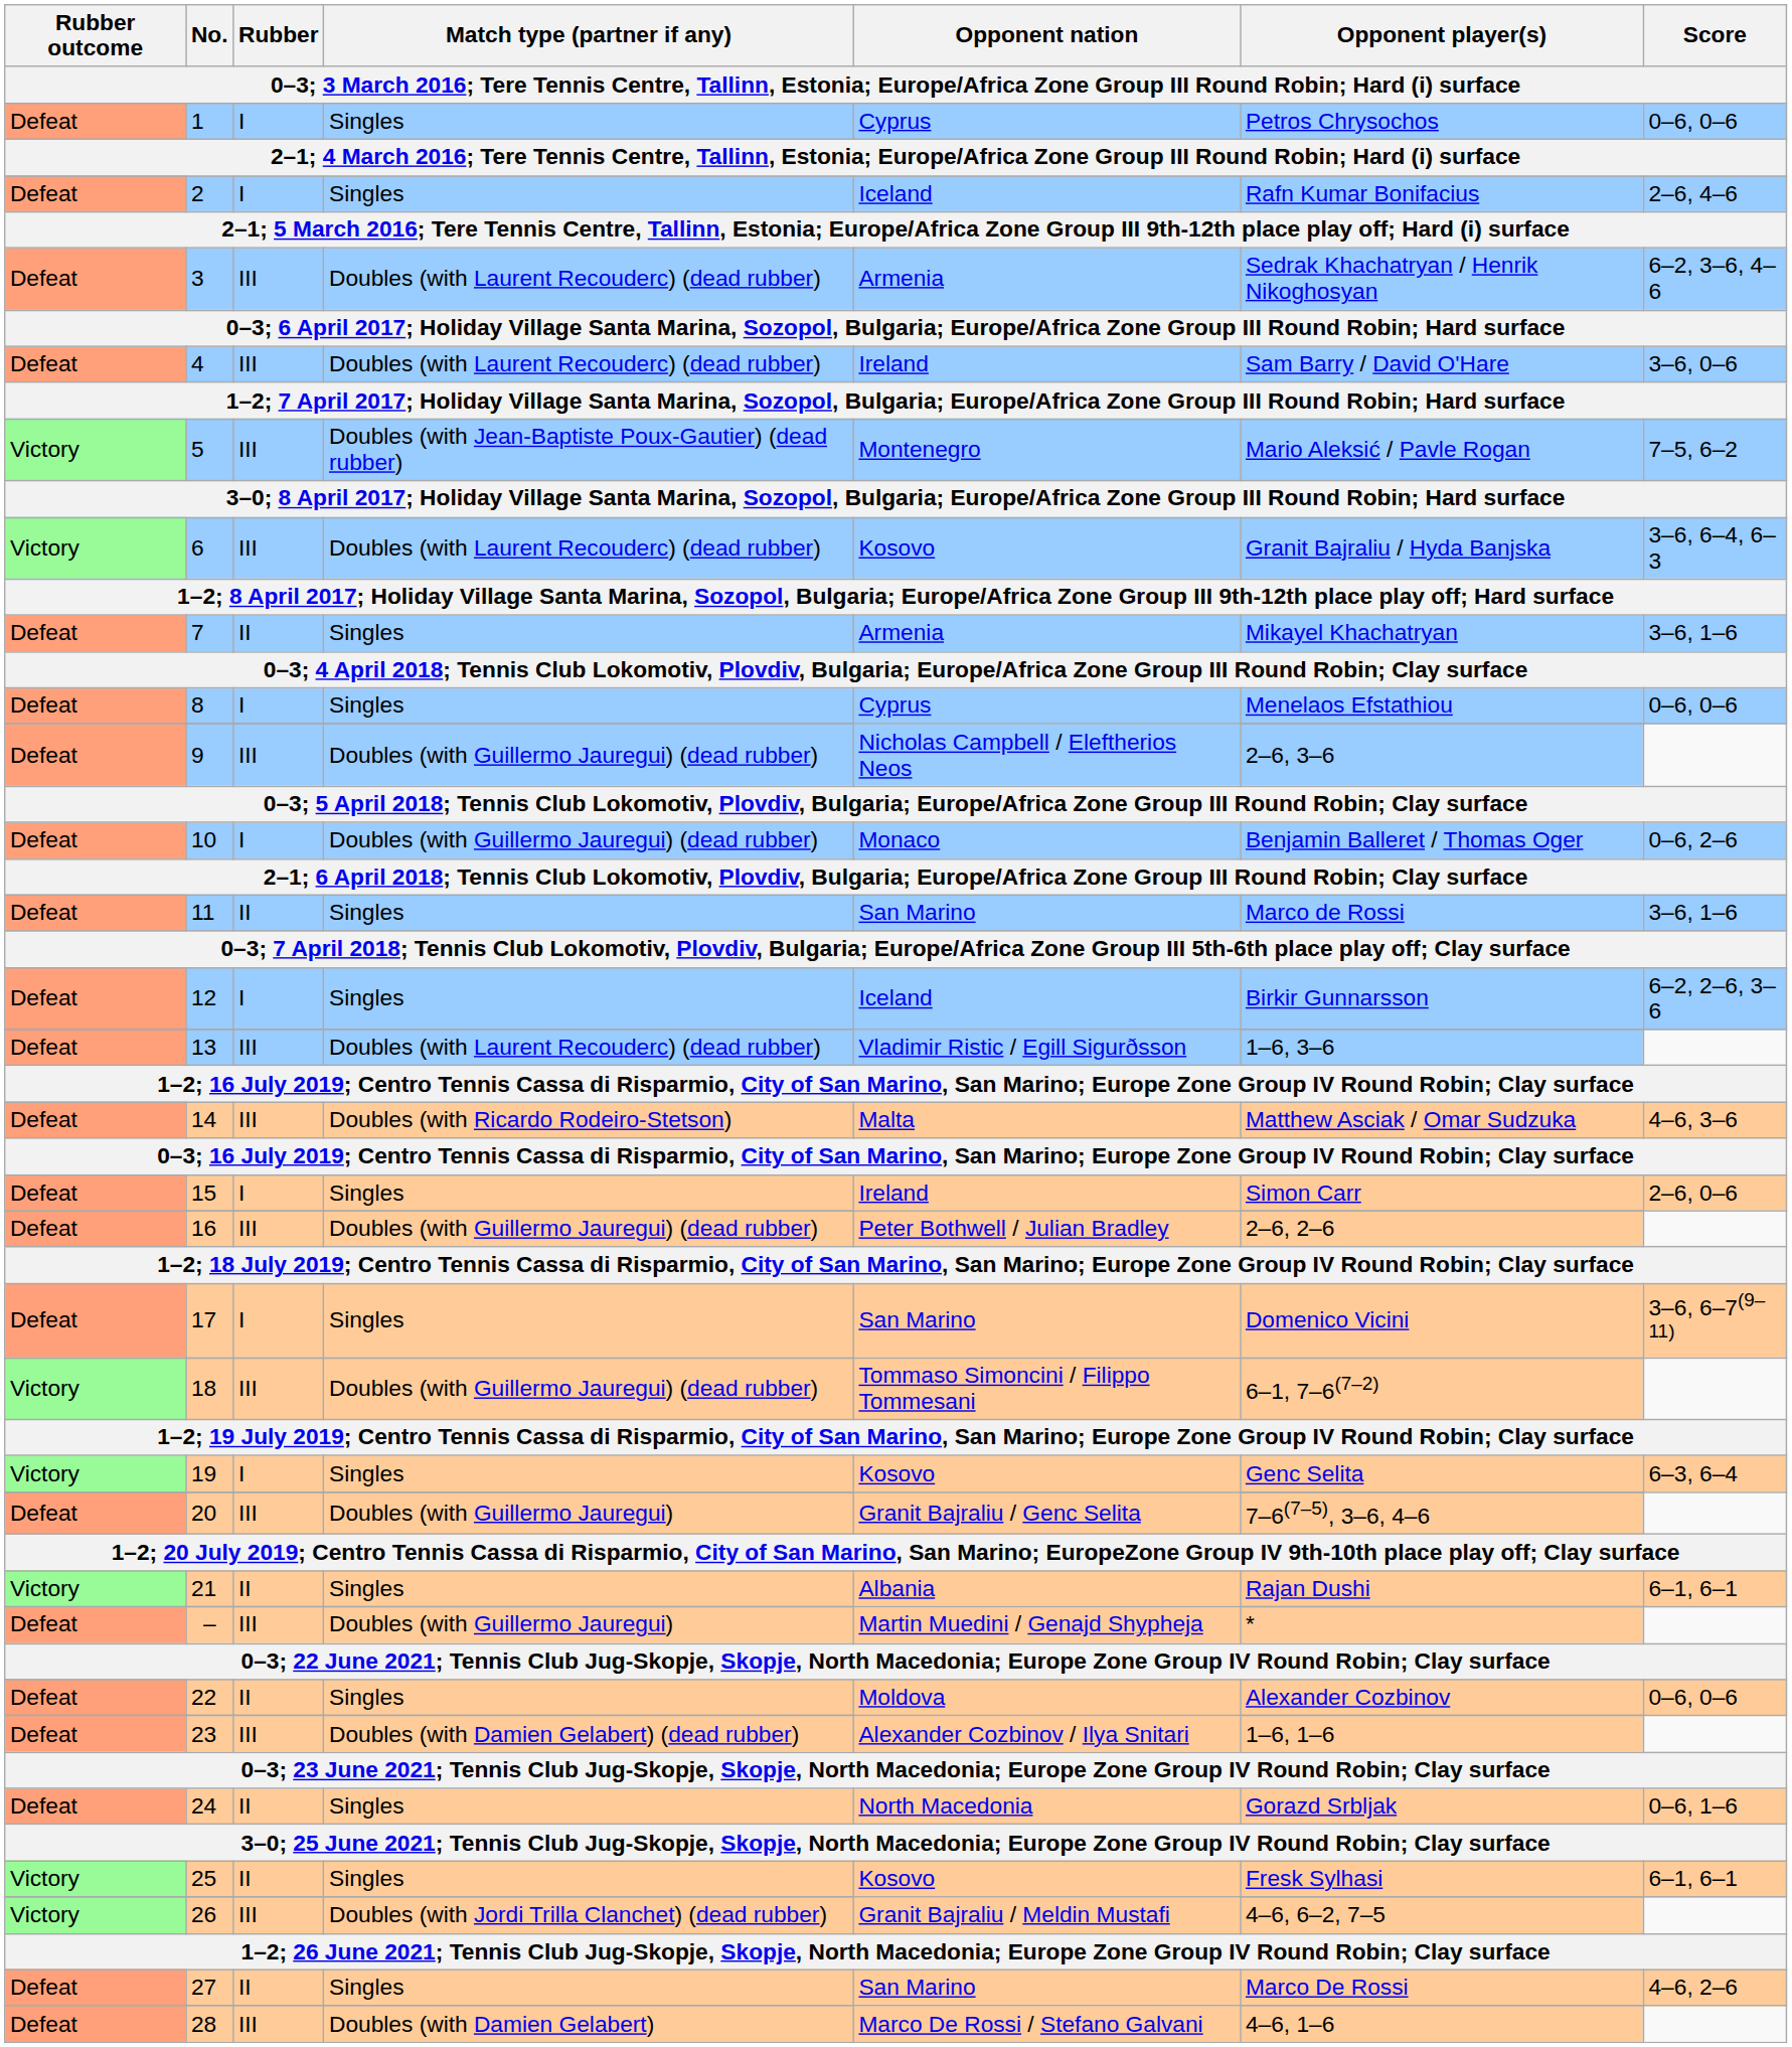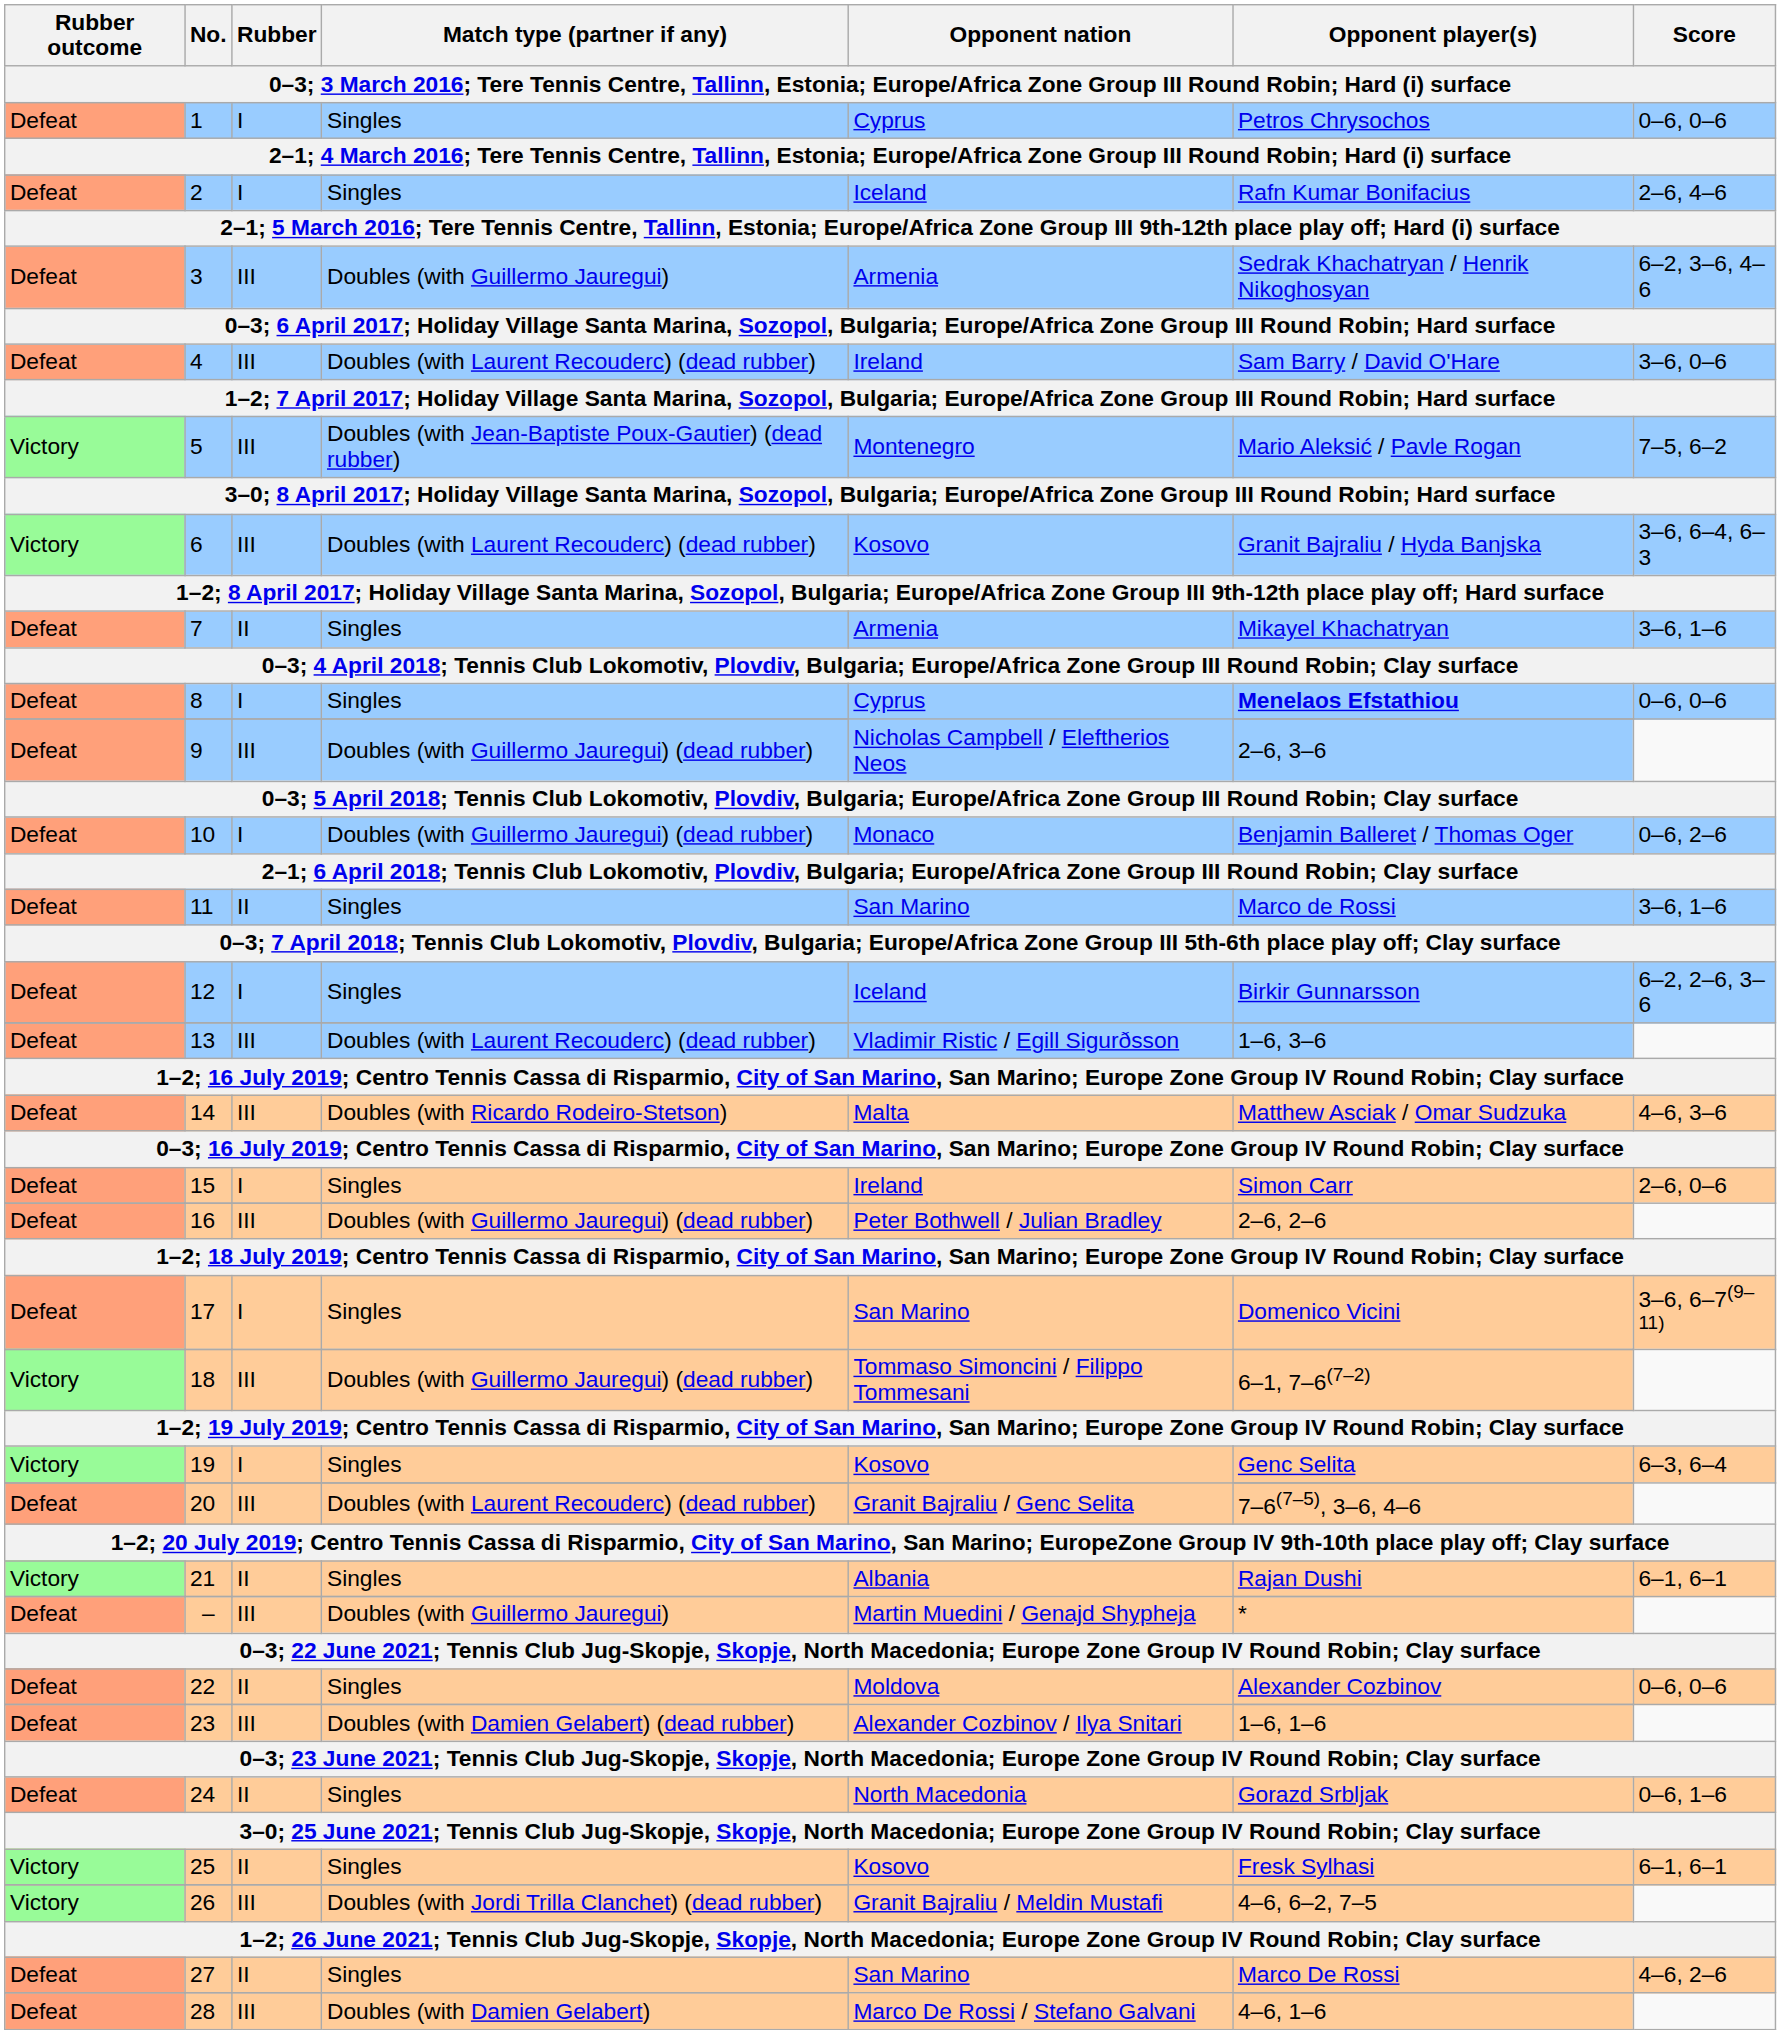3 | Match type (partner if any): Doubles (with Laurent Recouderc) (dead rubber) -> Doubles (with Guillermo Jauregui)
8 | Opponent player(s): normal -> bold
20 | Match type (partner if any): Doubles (with Guillermo Jauregui) -> Doubles (with Laurent Recouderc) (dead rubber)
